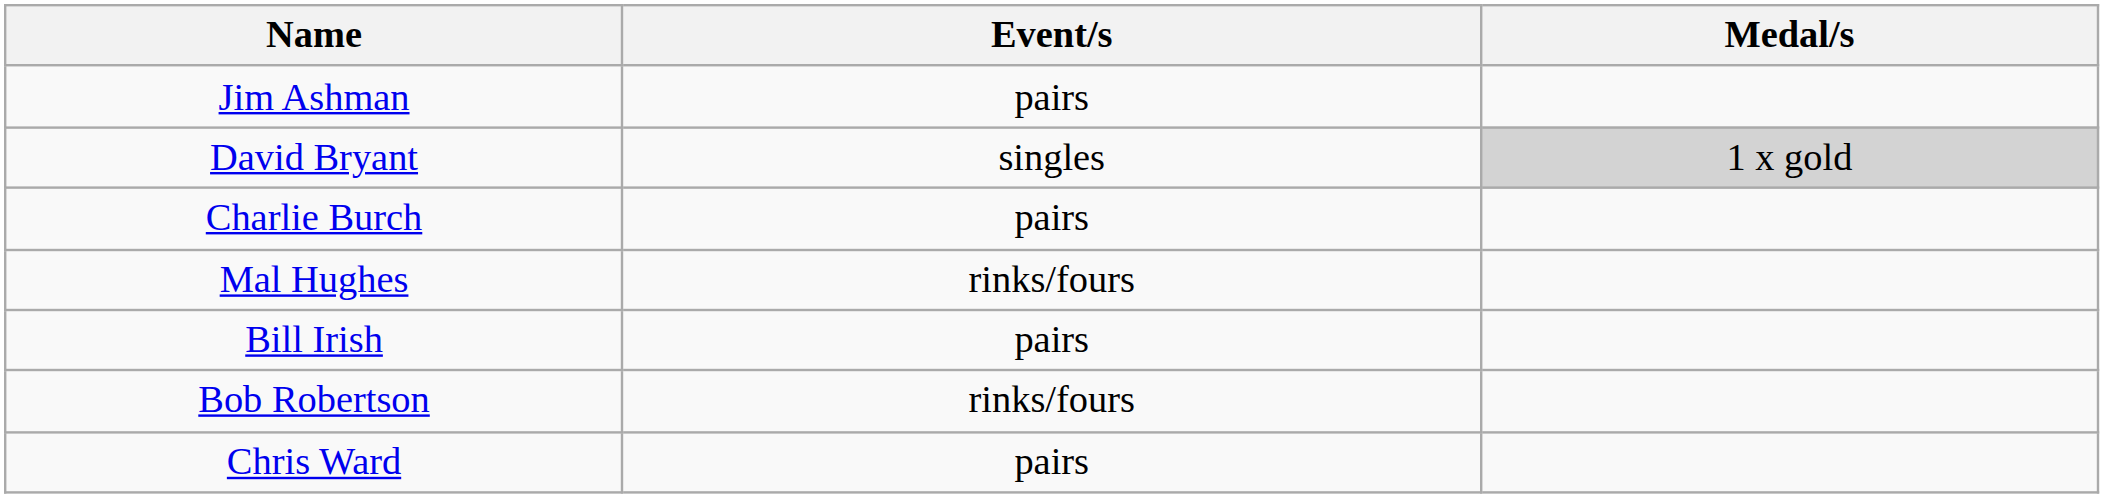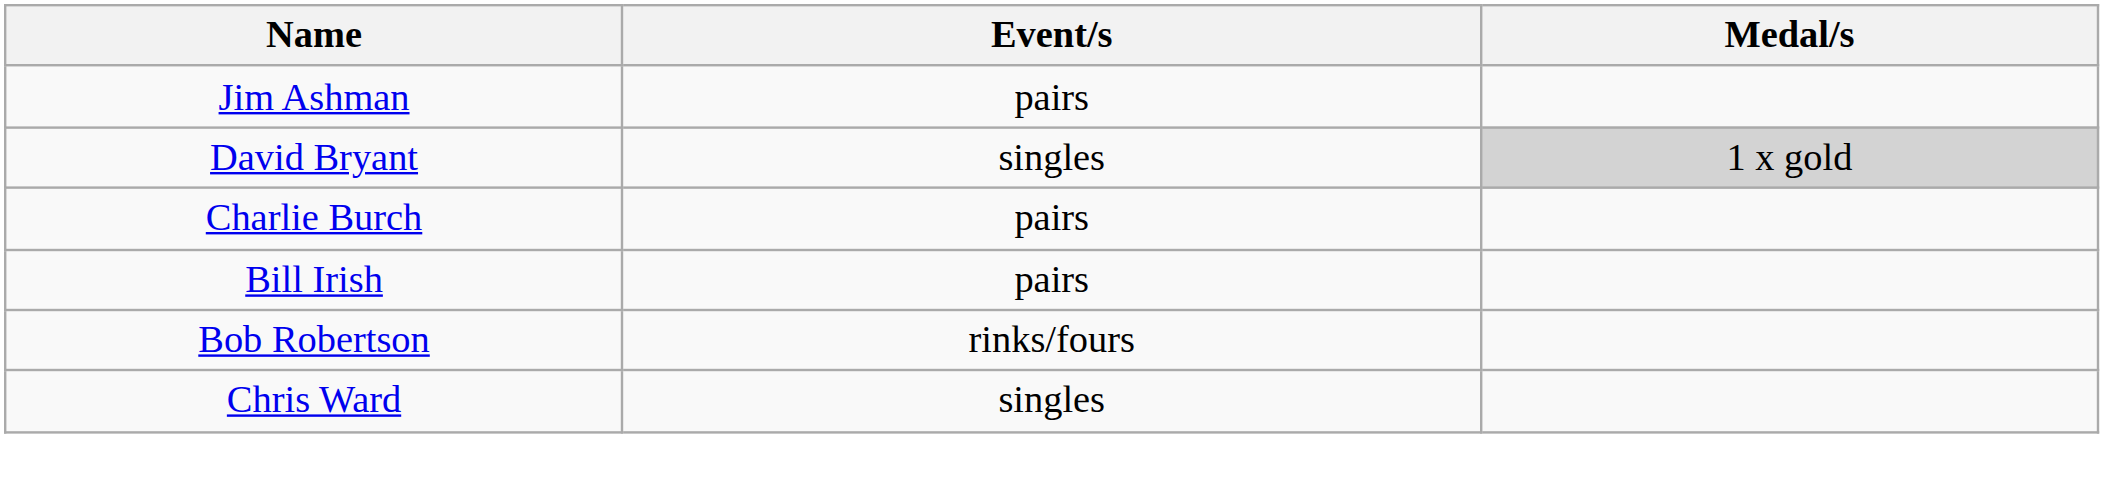- row: Mal Hughes | rinks/fours
Chris Ward | Event/s: pairs -> singles
